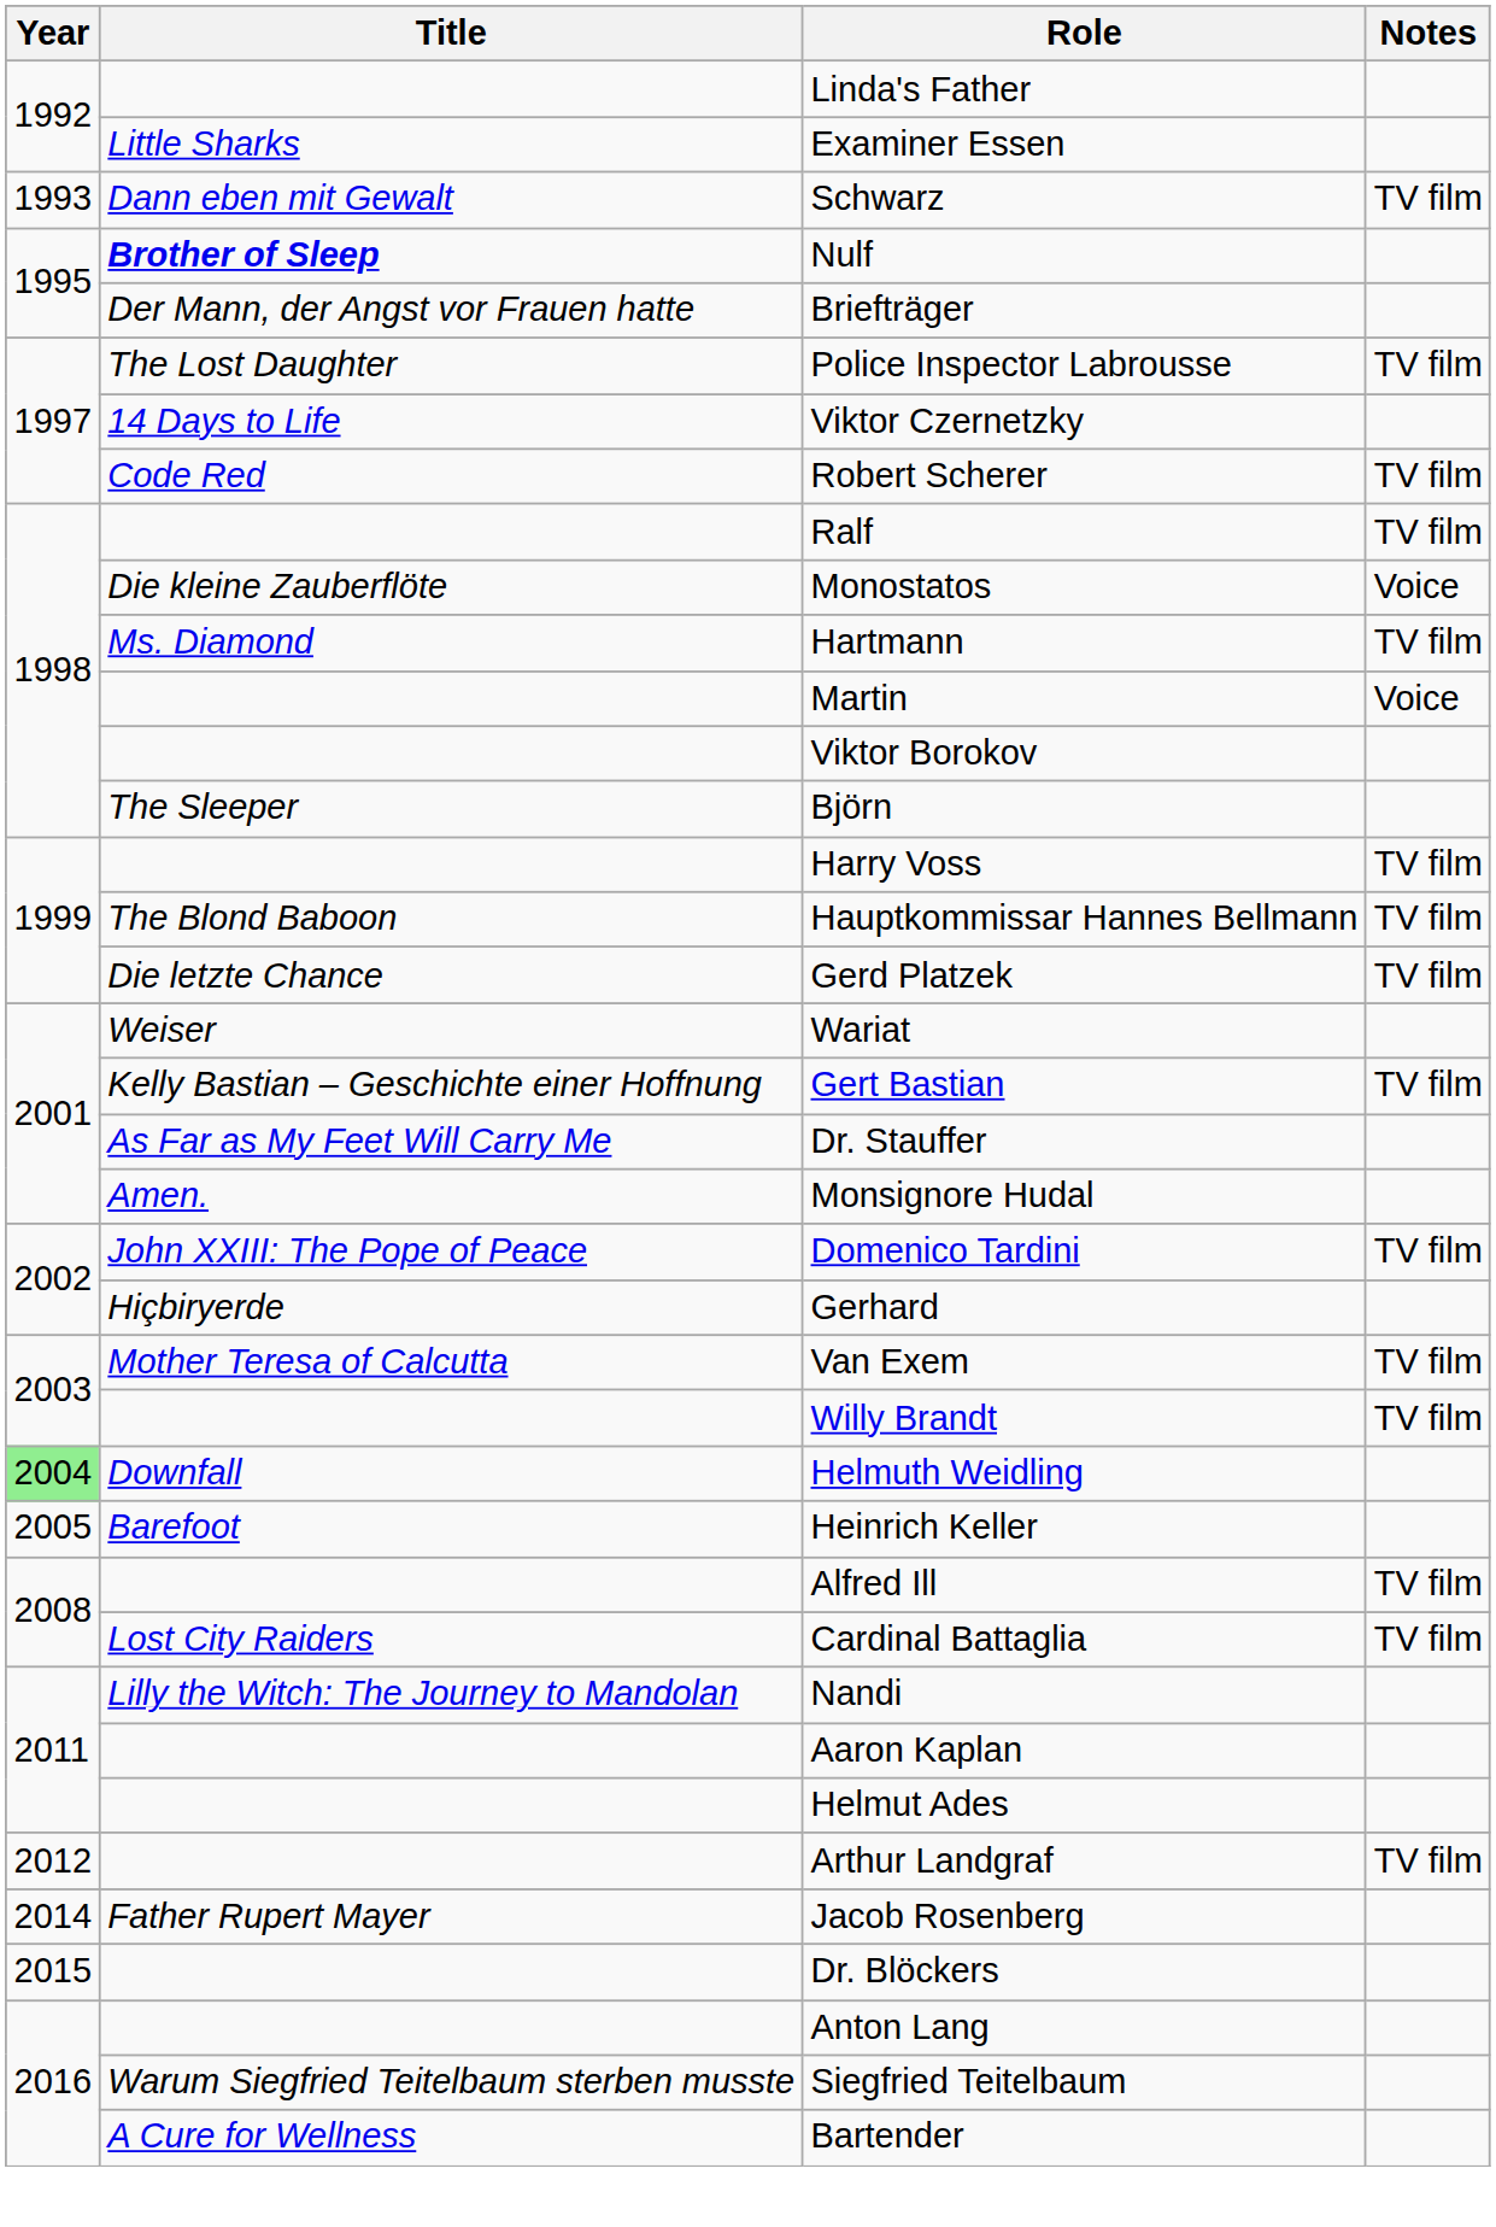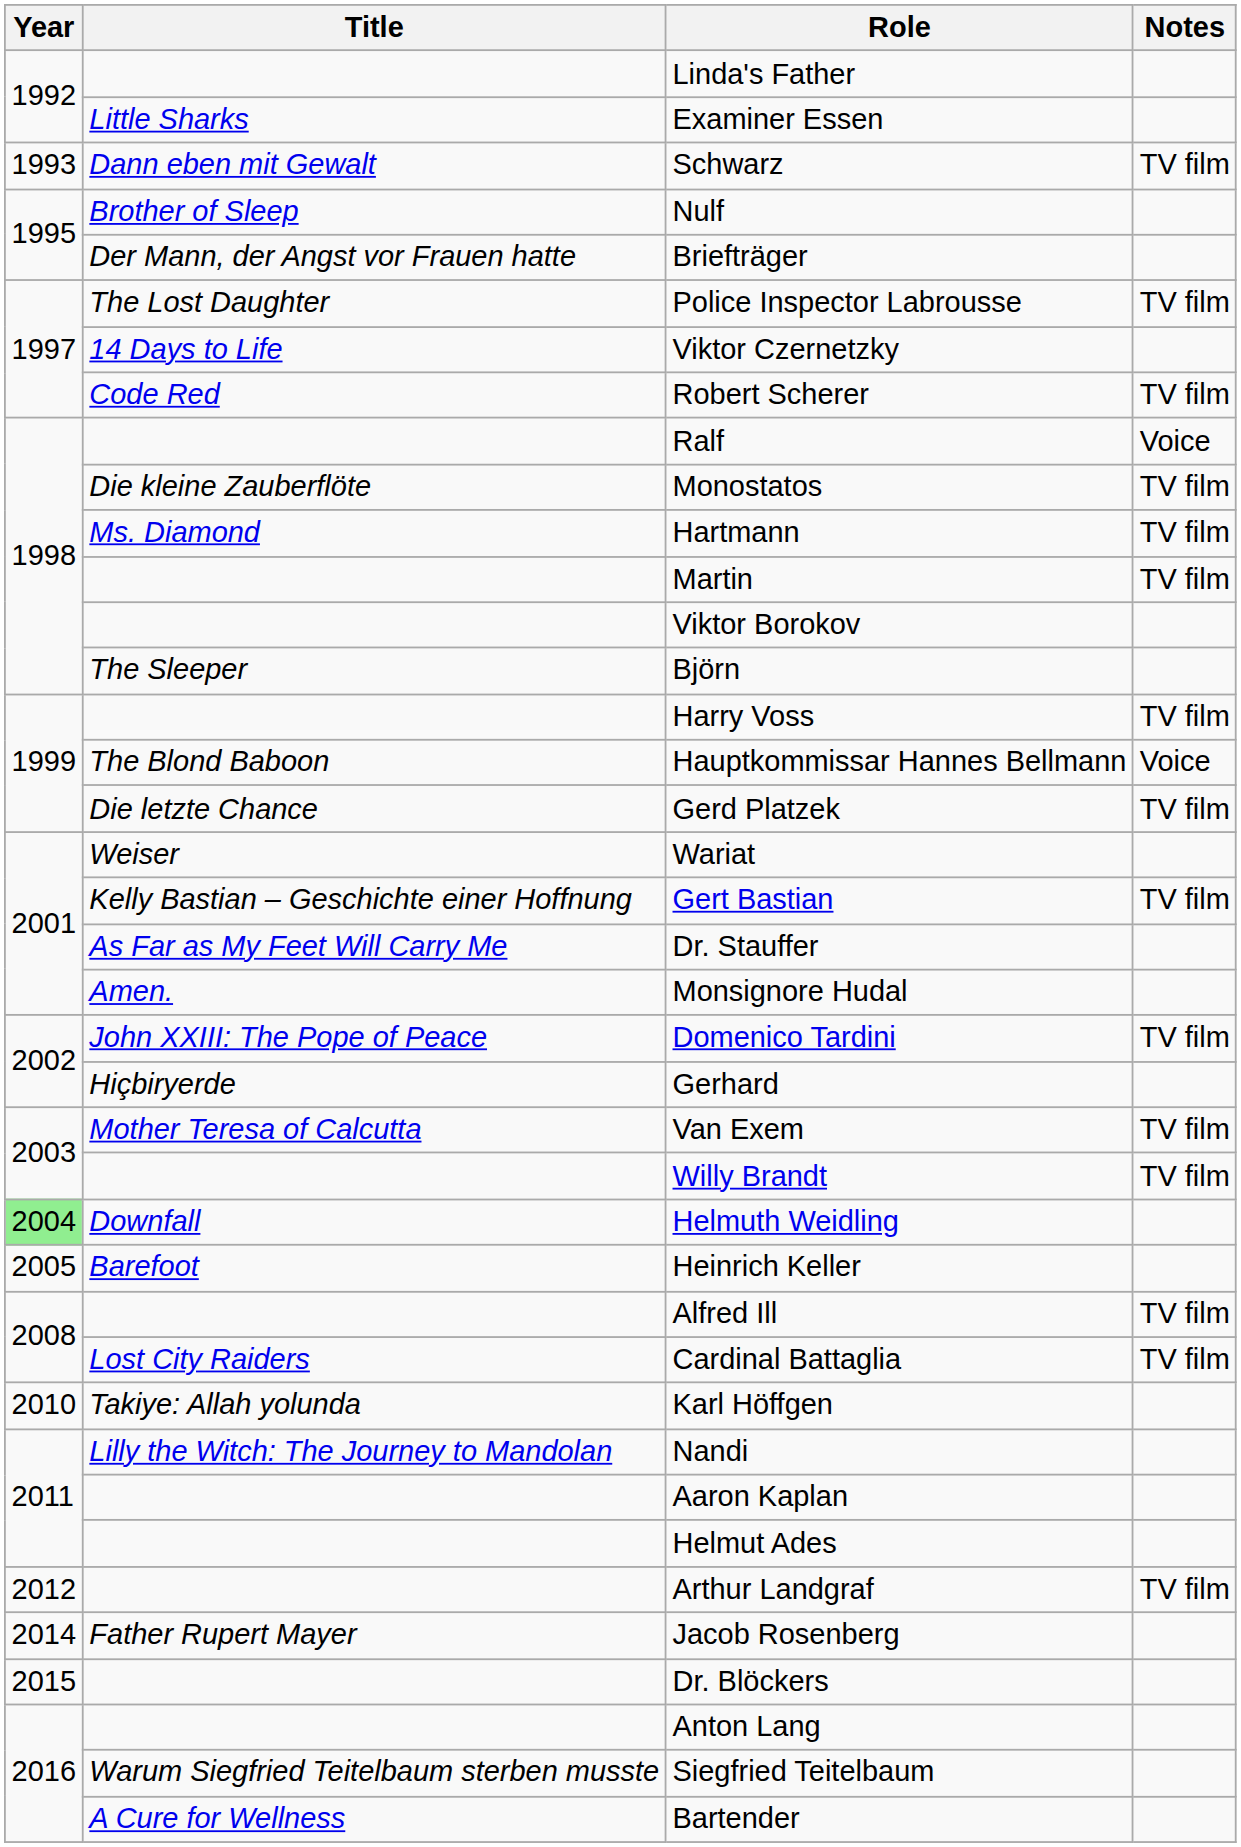Nulf | Title: bold -> normal
Ralf | Notes: TV film -> Voice
Monostatos | Notes: Voice -> TV film
Martin | Notes: Voice -> TV film
Hauptkommissar Hannes Bellmann | Notes: TV film -> Voice
+ row: 2010 | Takiye: Allah yolunda | Karl Höffgen
